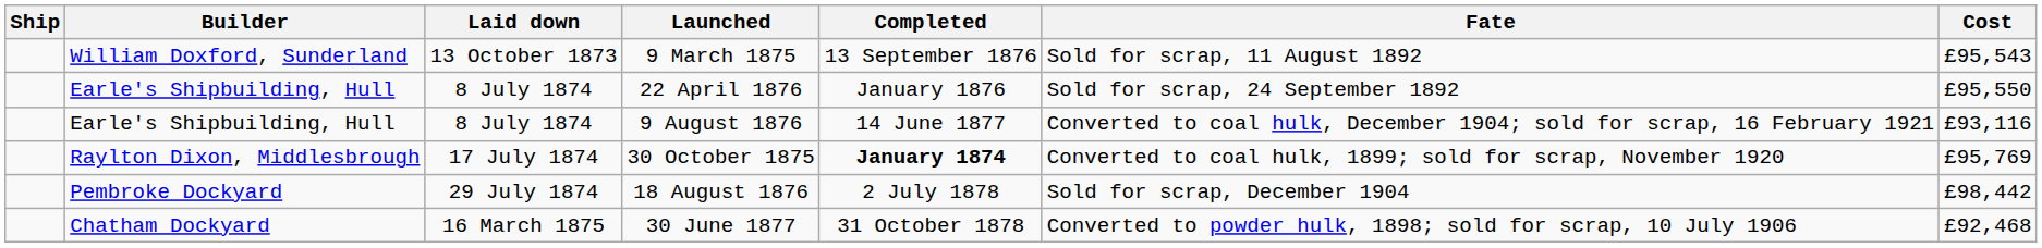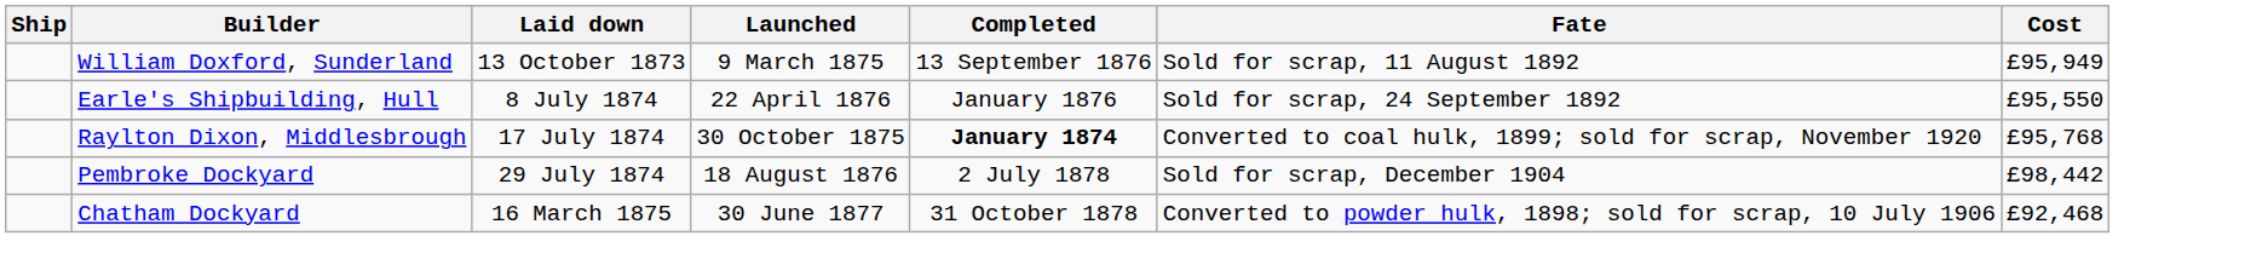9 March 1875 | Cost: £95,543 -> £95,949
- row: Earle's Shipbuilding, Hull | 8 July 1874 | 9 August 1876 | 14 June 1877 | Converted to coal hulk, December 1904; sold for scrap, 16 February 1921 | £93,116
30 October 1875 | Cost: £95,769 -> £95,768
